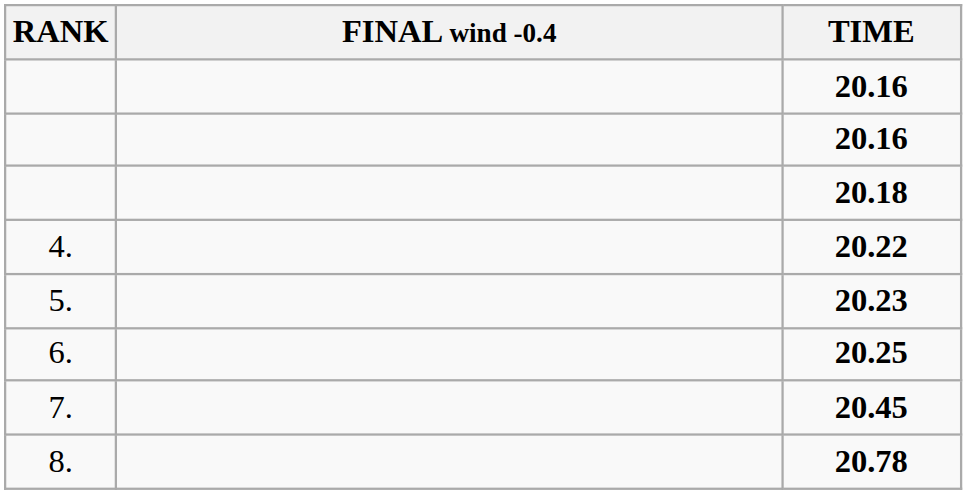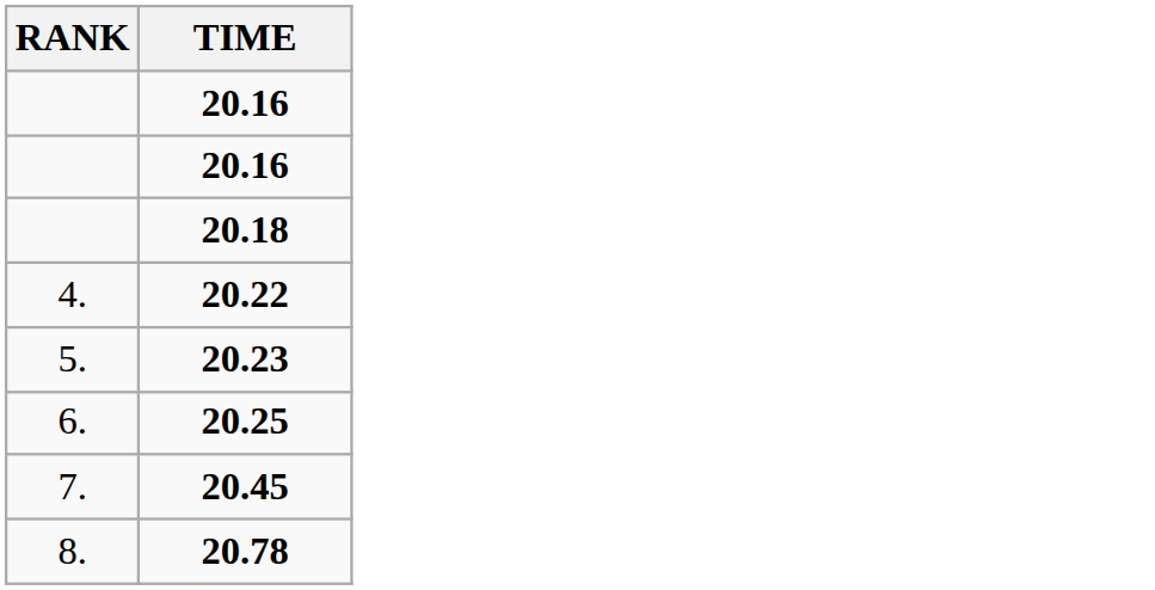- column: FINAL wind -0.4
